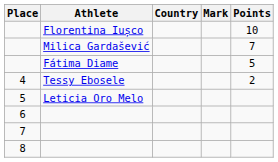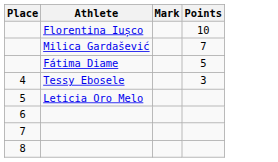- column: Country
4 | Points: 2 -> 3
